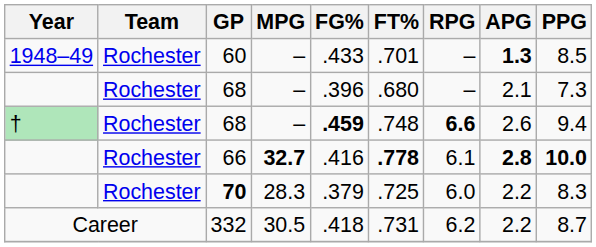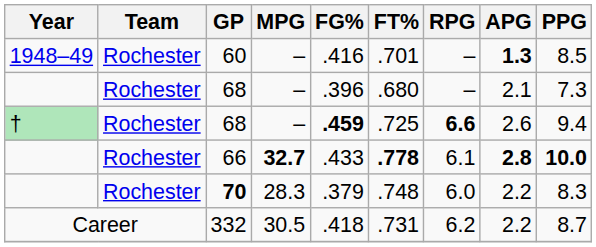60 | FG%: .433 -> .416
† / 68 | FT%: .748 -> .725
66 | FG%: .416 -> .433
70 | FT%: .725 -> .748
